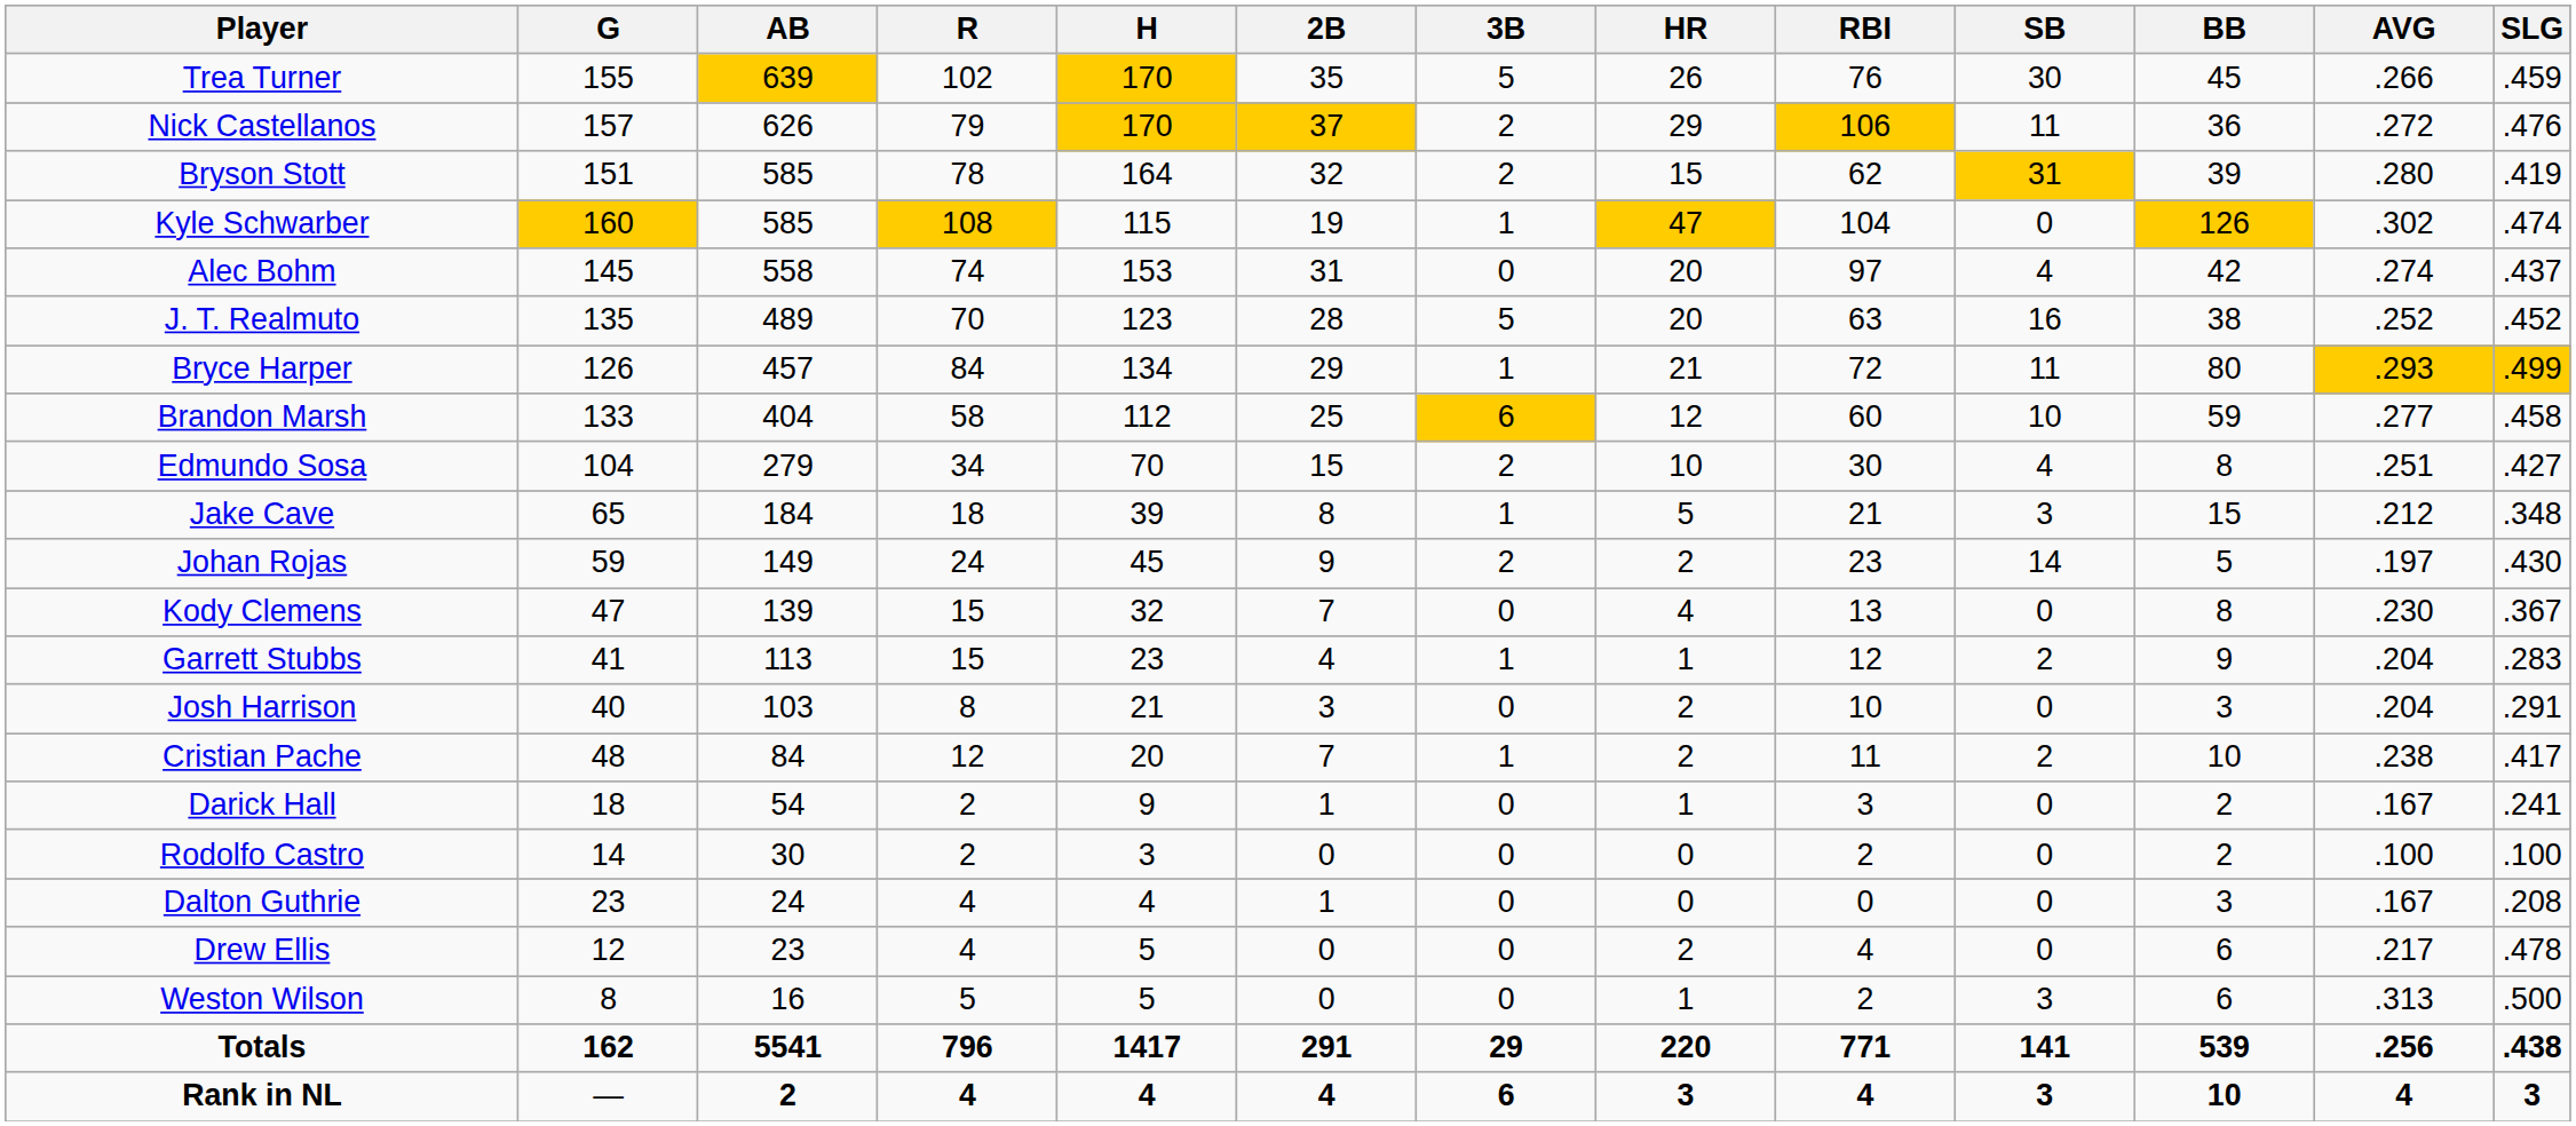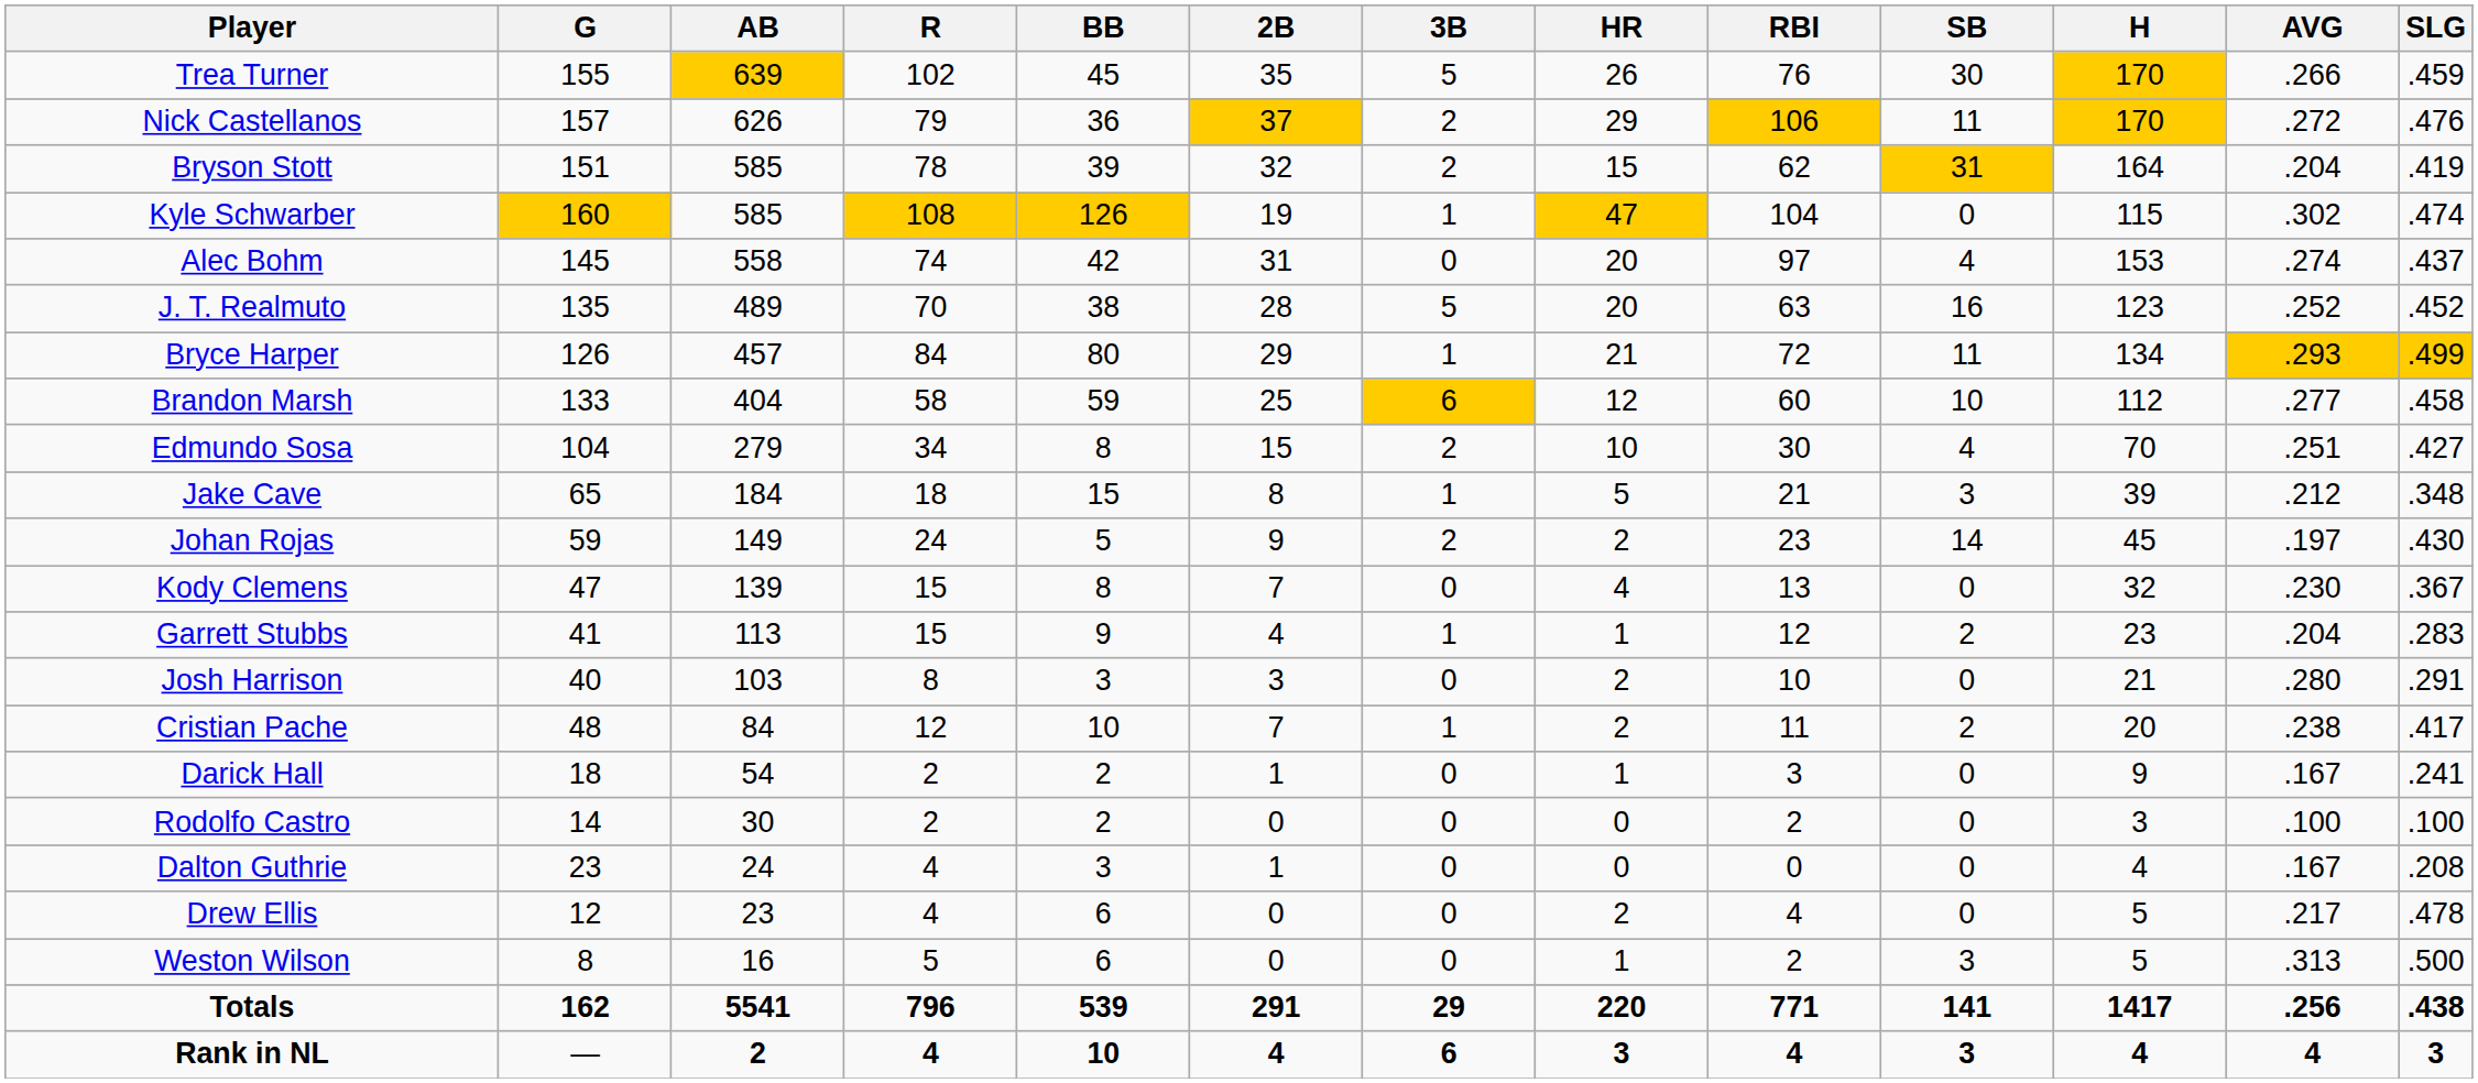columns swapped: H <-> BB
Bryson Stott | AVG: .280 -> .204
Josh Harrison | AVG: .204 -> .280
